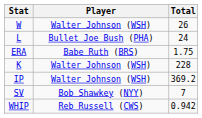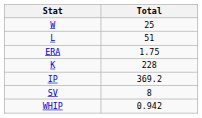- column: Player | Walter Johnson (WSH) | Bullet Joe Bush (PHA) | Babe Ruth (BRS) | Walter Johnson (WSH) | Walter Johnson (WSH) | Bob Shawkey (NYY) | Reb Russell (CWS)
W | Total: 26 -> 25
L | Total: 24 -> 51
SV | Total: 7 -> 8
